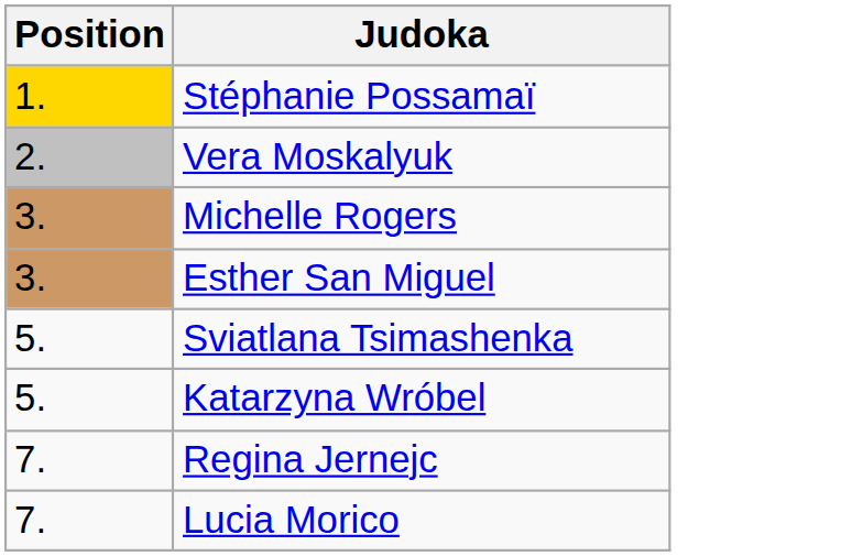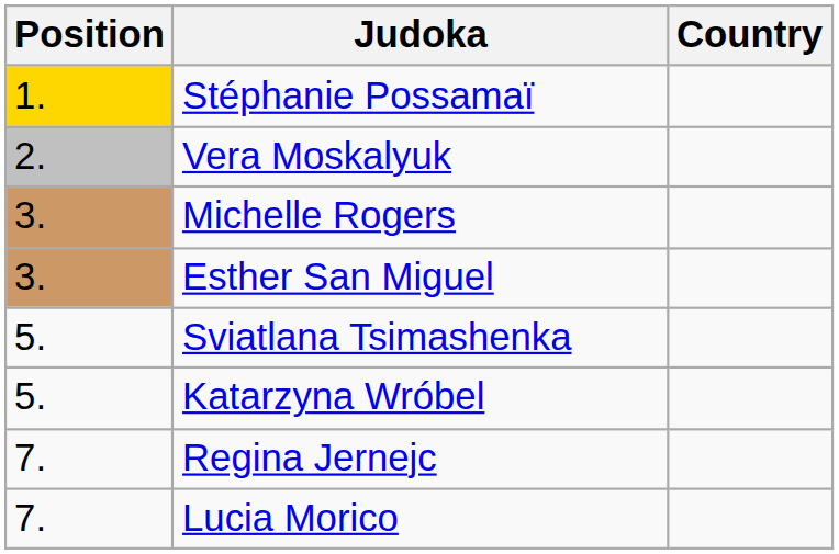+ column: Country
